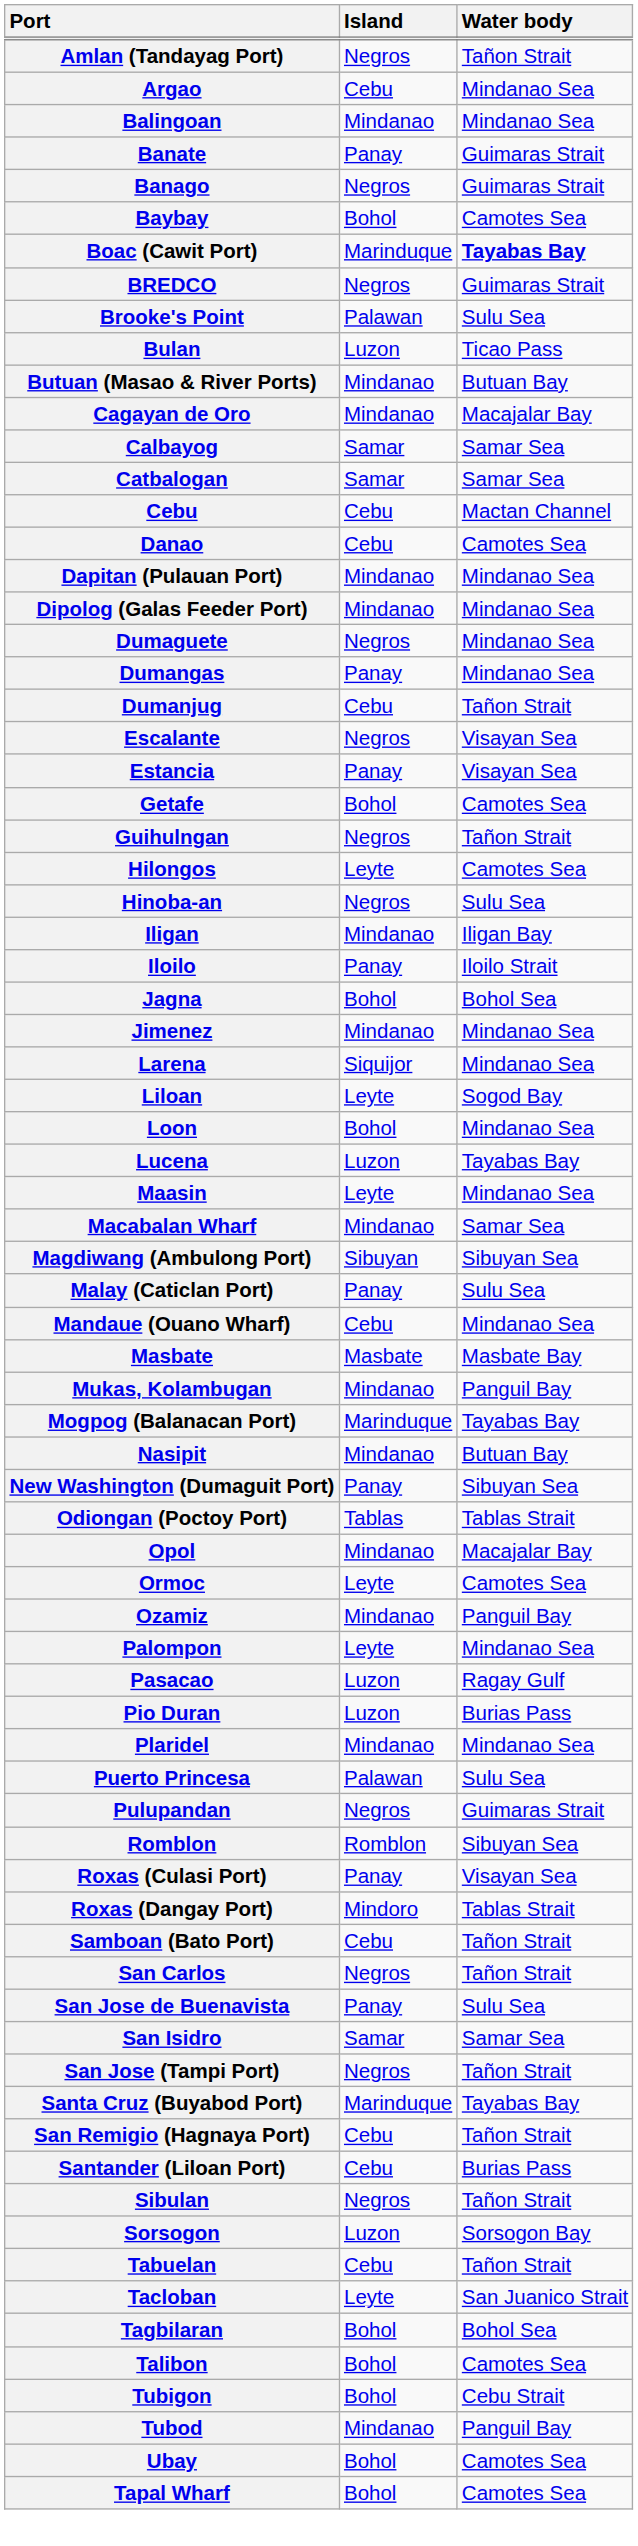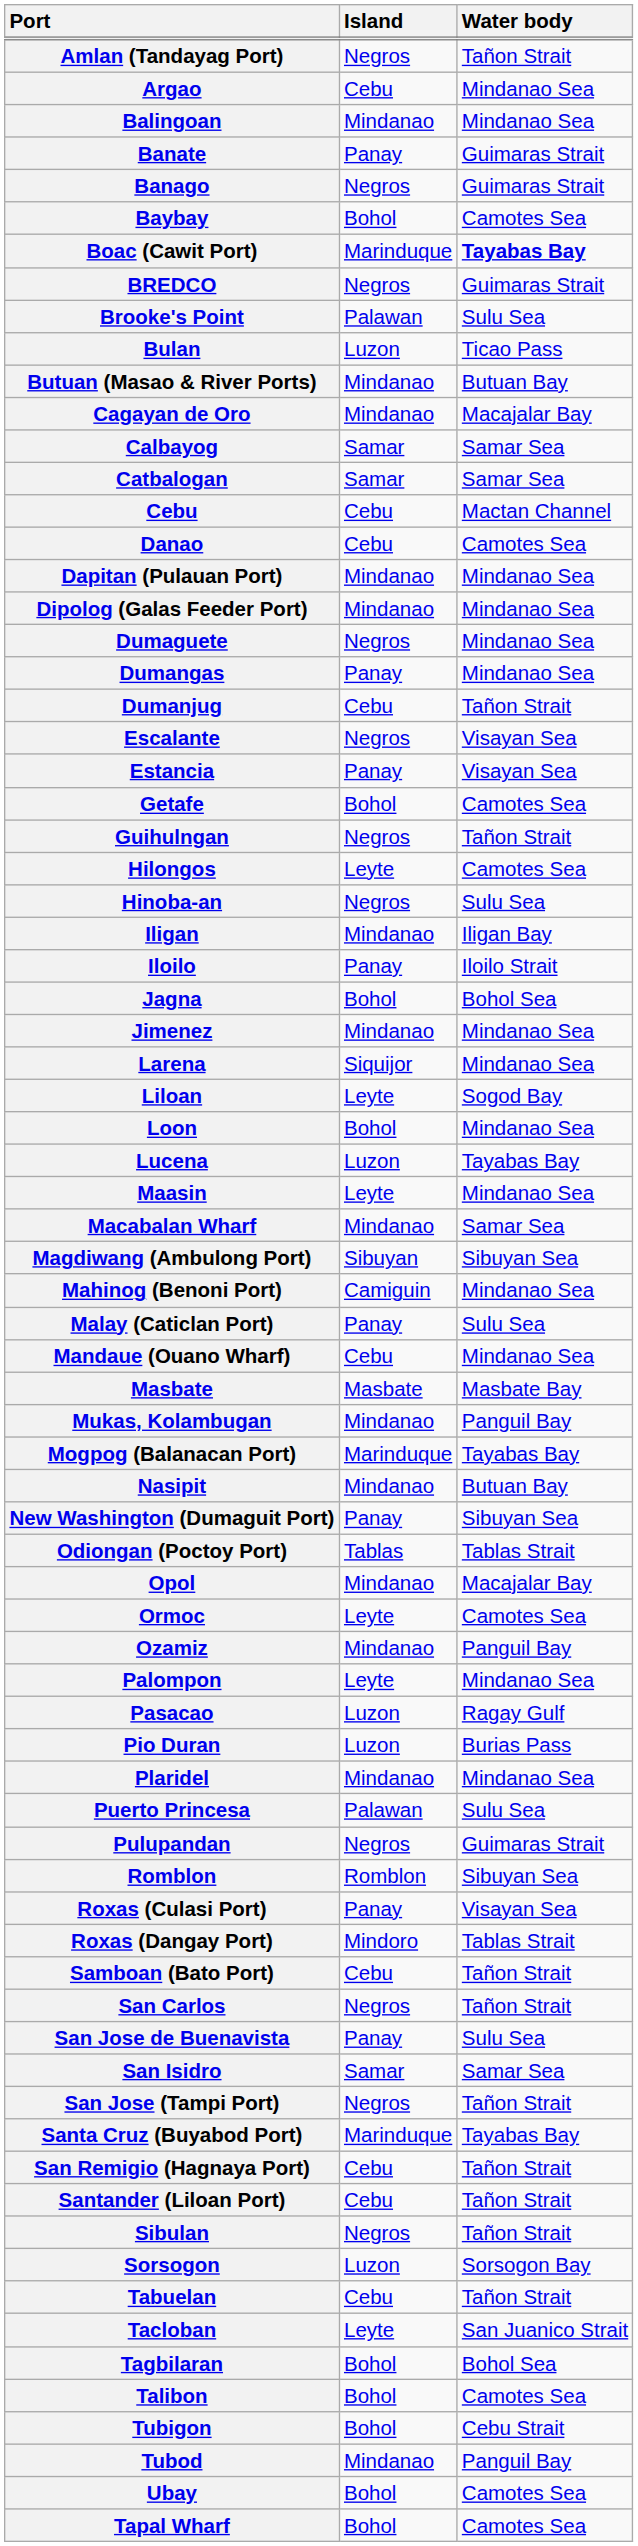+ row: Mahinog (Benoni Port) | Camiguin | Mindanao Sea
Santander (Liloan Port) | Water body: Burias Pass -> Tañon Strait
